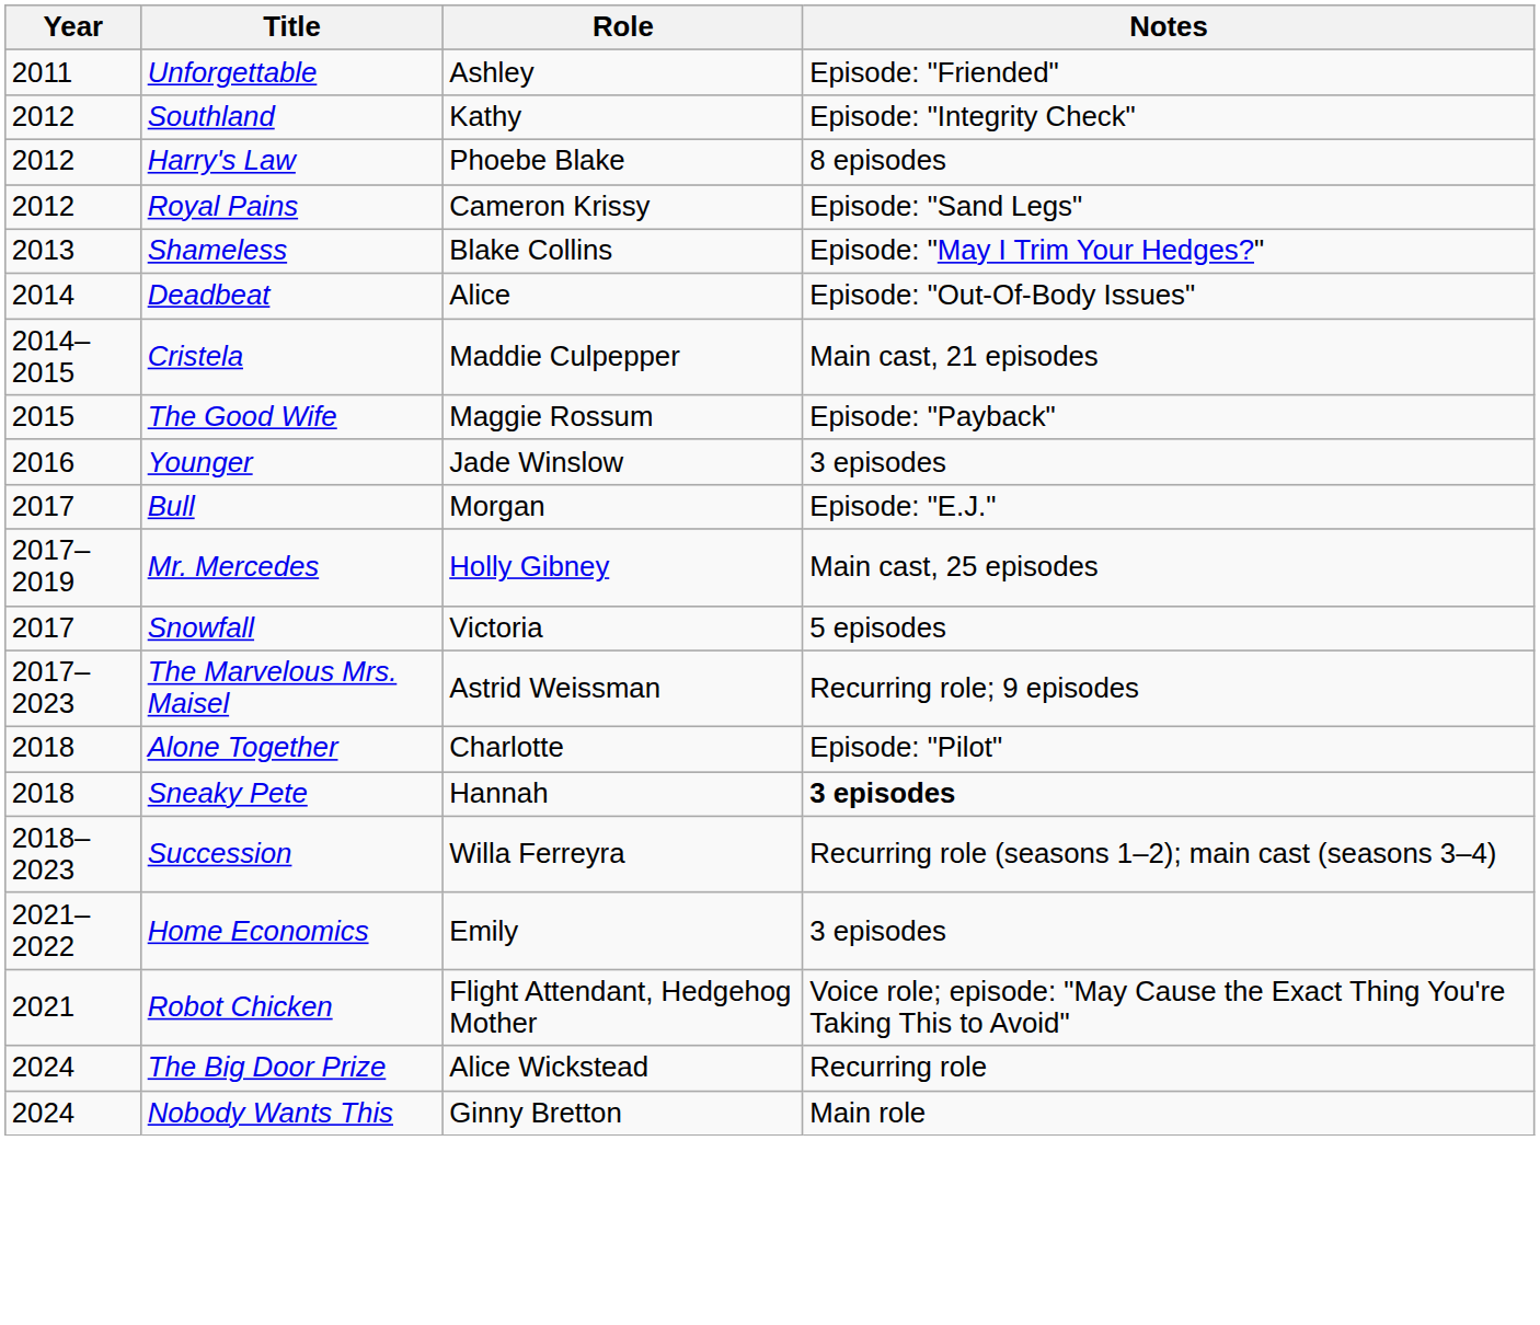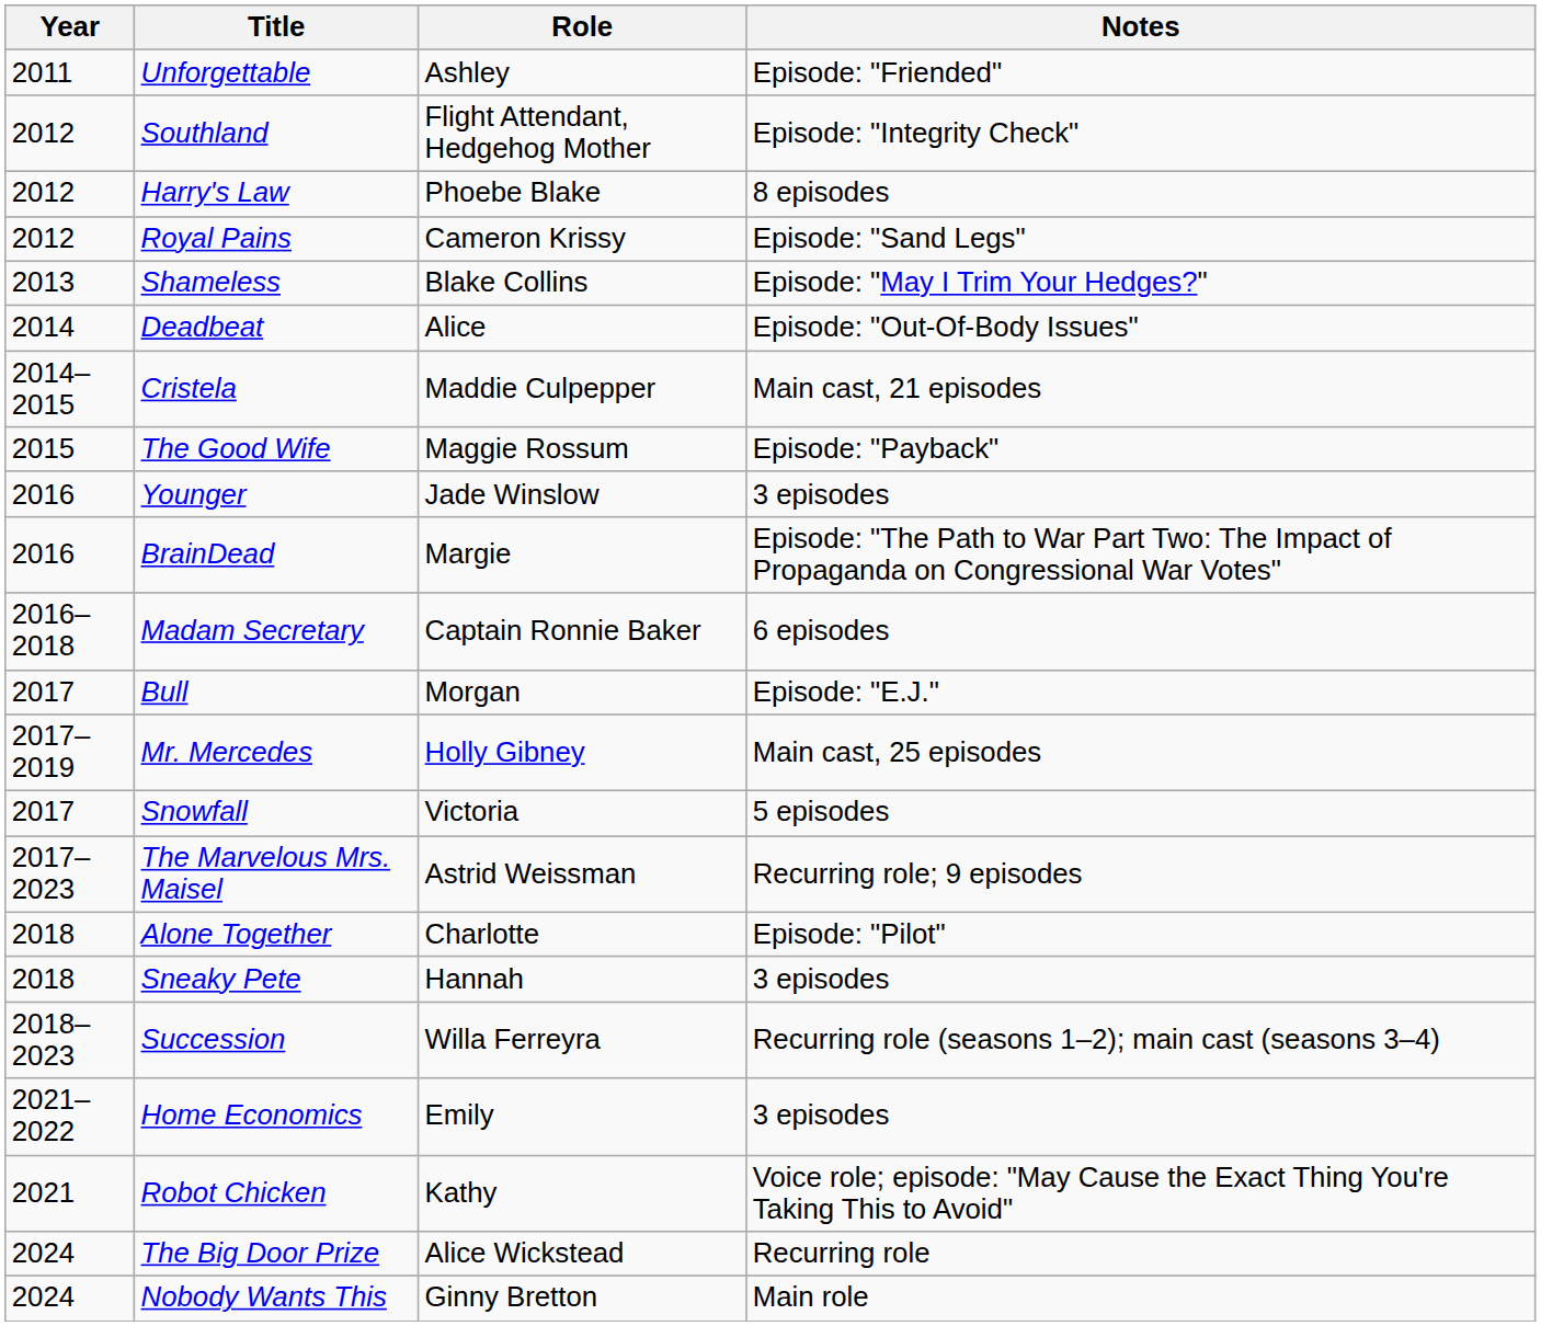Southland | Role: Kathy -> Flight Attendant, Hedgehog Mother
+ row: 2016 | BrainDead | Margie | Episode: "The Path to War Part Two: The Impact of Propaganda on Congressional War Votes"
+ row: 2016–2018 | Madam Secretary | Captain Ronnie Baker | 6 episodes
Sneaky Pete | Notes: bold -> normal
Robot Chicken | Role: Flight Attendant, Hedgehog Mother -> Kathy
